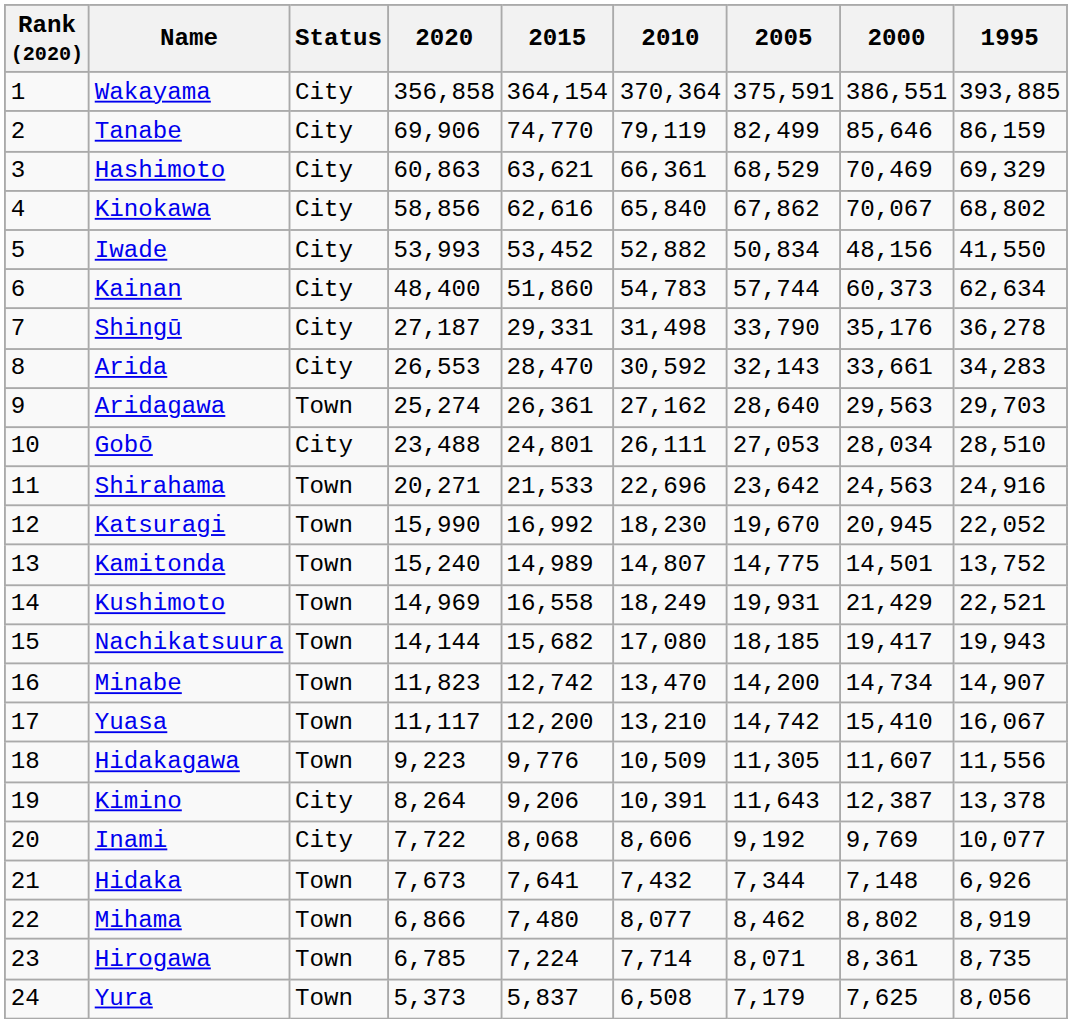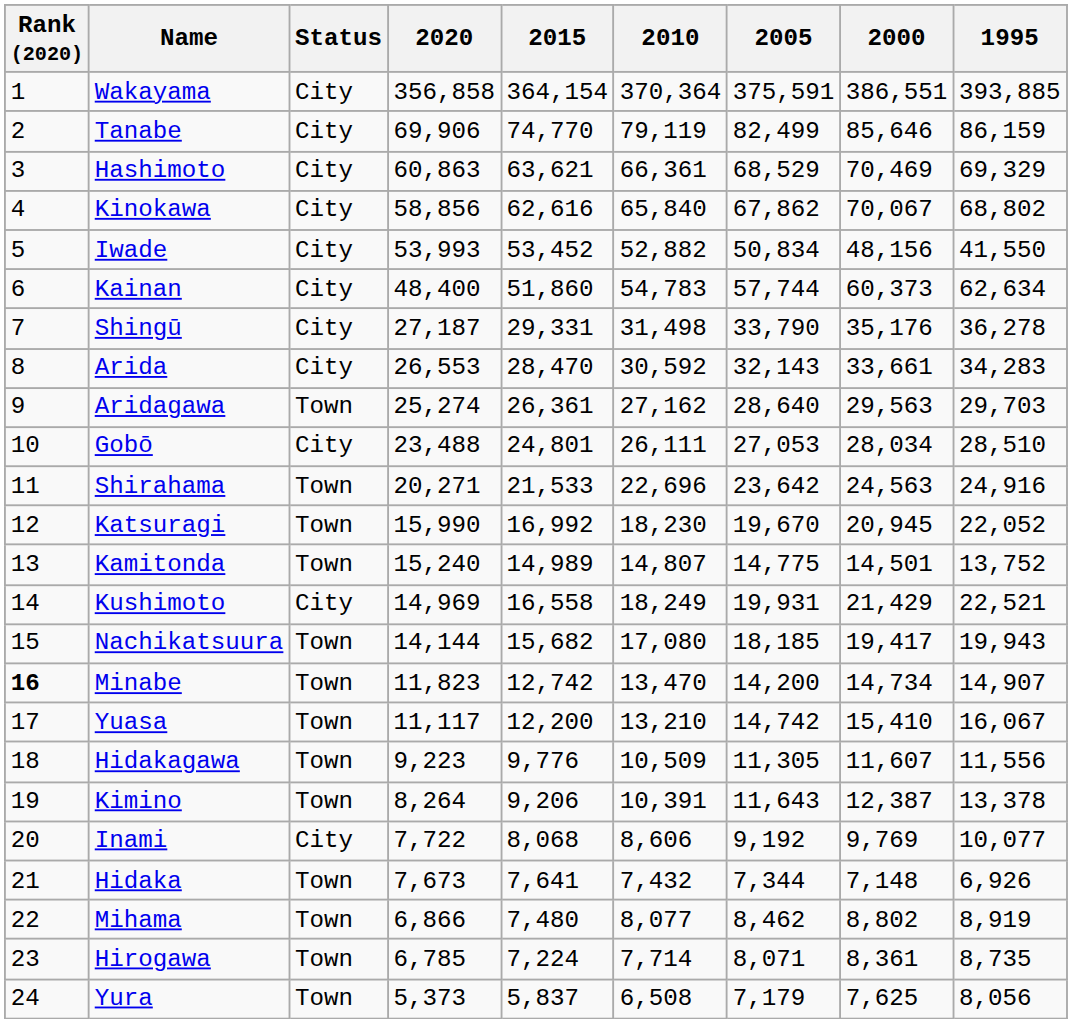Kushimoto | Status: Town -> City
Minabe | Rank (2020): normal -> bold
Kimino | Status: City -> Town
